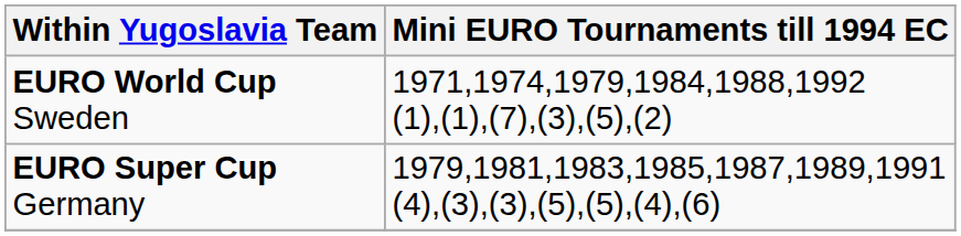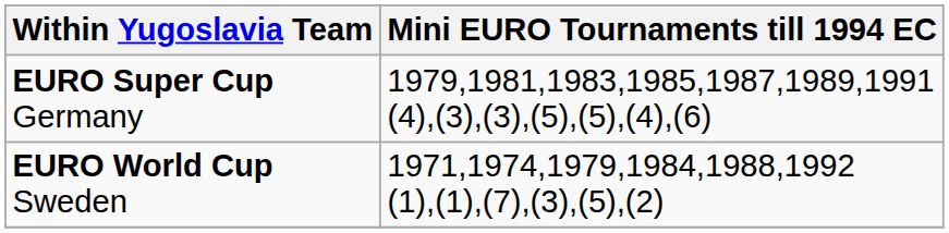rows swapped: EURO World Cup Sweden <-> EURO Super Cup Germany
